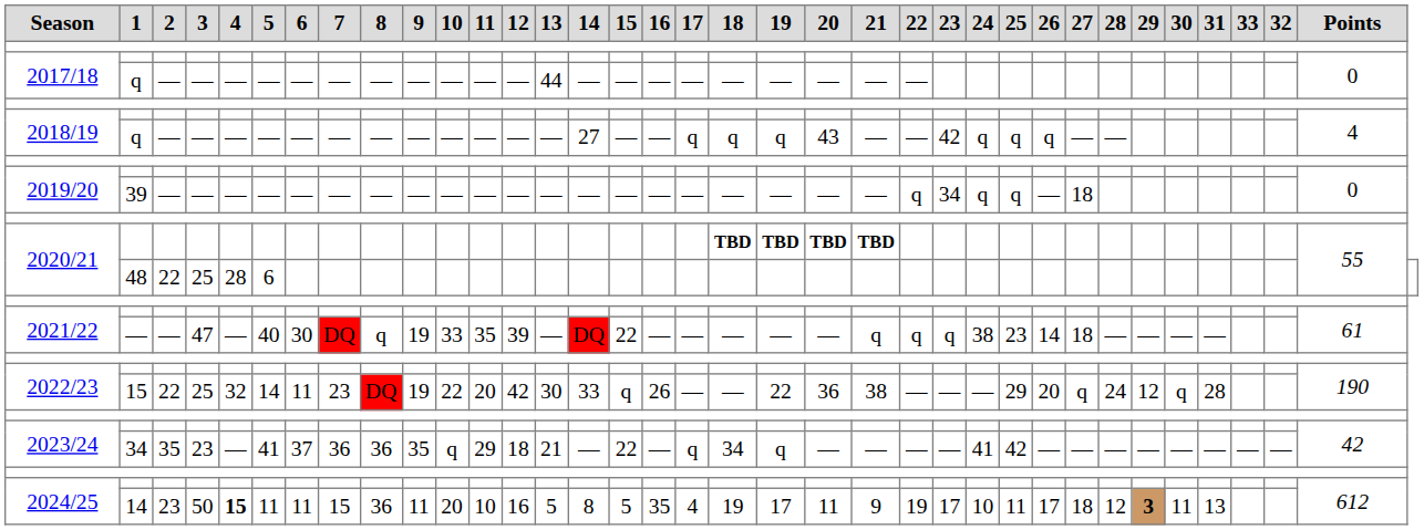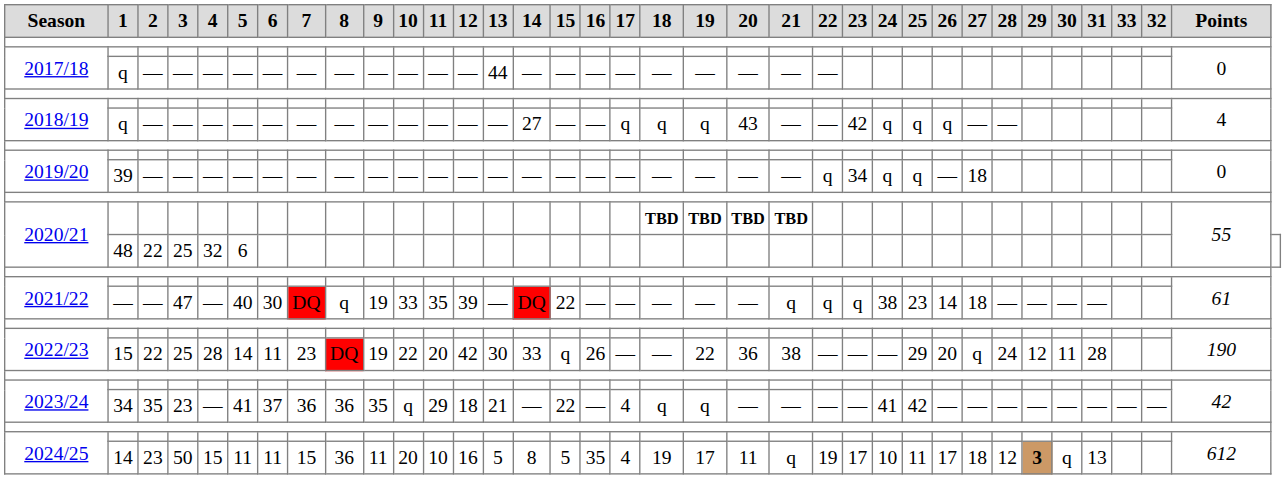2020/21 / 48 | 4: 28 -> 32
2022/23 / 15 | 4: 32 -> 28
2022/23 / 15 | 30: q -> 11
2023/24 / 34 | 17: q -> 4
2023/24 / 34 | 18: 34 -> q
2024/25 / 14 | 4: bold -> normal
2024/25 / 14 | 21: 9 -> q
2024/25 / 14 | 30: 11 -> q
